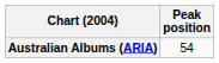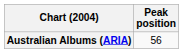Australian Albums (ARIA) | Peak position: 54 -> 56
